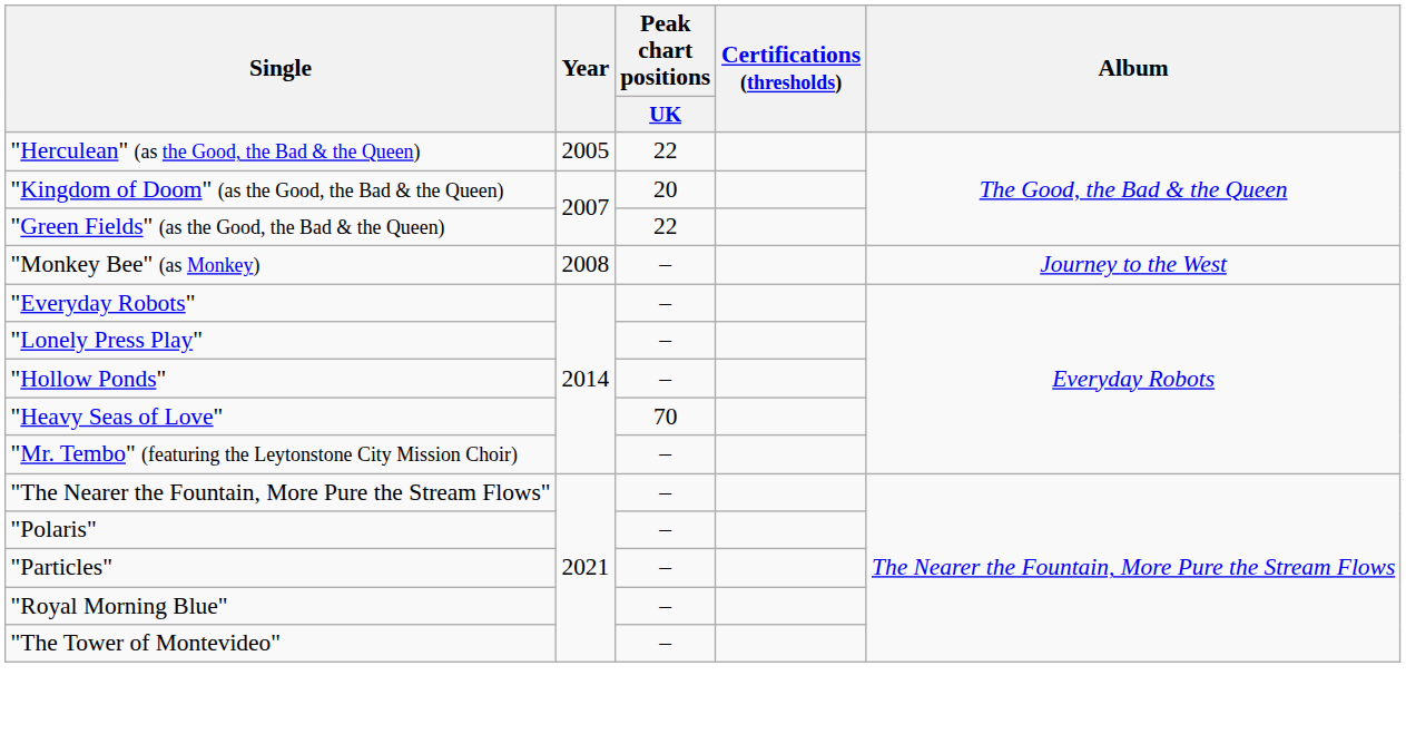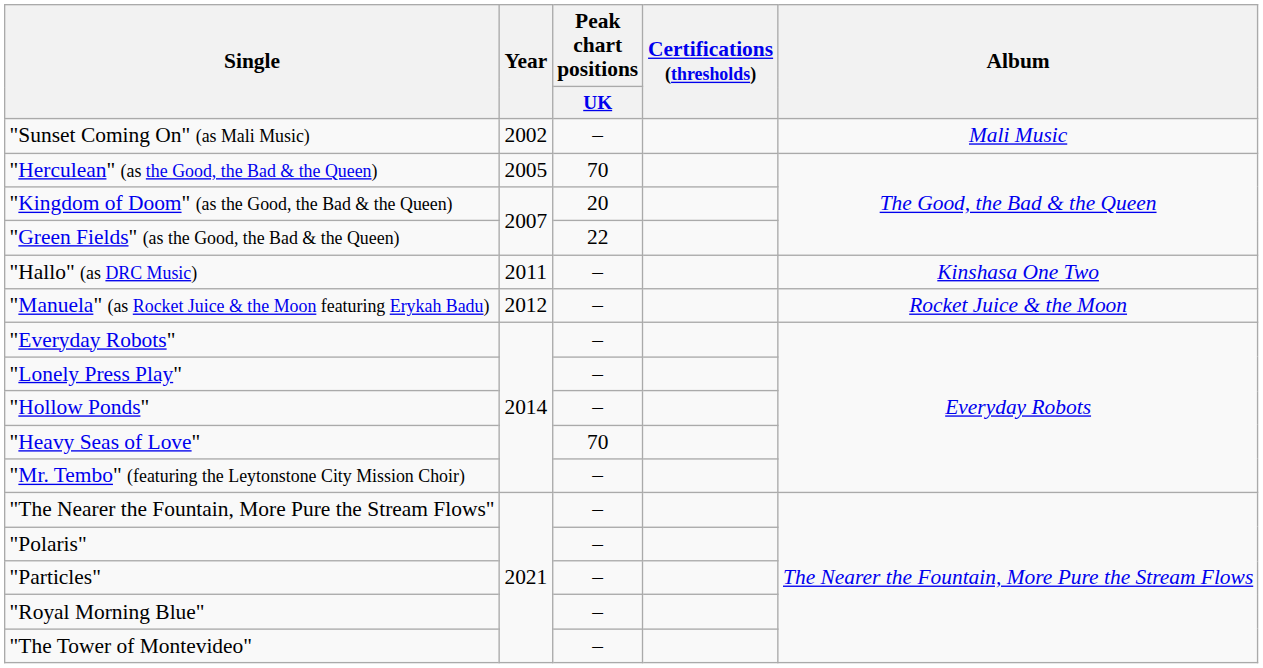+ row: "Sunset Coming On" (as Mali Music) | 2002 | – | Mali Music
"Herculean" (as the Good, the Bad & the Queen) | Peak chart positions / UK: 22 -> 70
- row: "Monkey Bee" (as Monkey) | 2008 | – | Journey to the West
+ row: "Hallo" (as DRC Music) | 2011 | – | Kinshasa One Two
+ row: "Manuela" (as Rocket Juice & the Moon featuring Erykah Badu) | 2012 | – | Rocket Juice & the Moon
